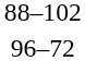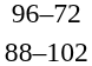rows swapped: 88–102 <-> 96–72
